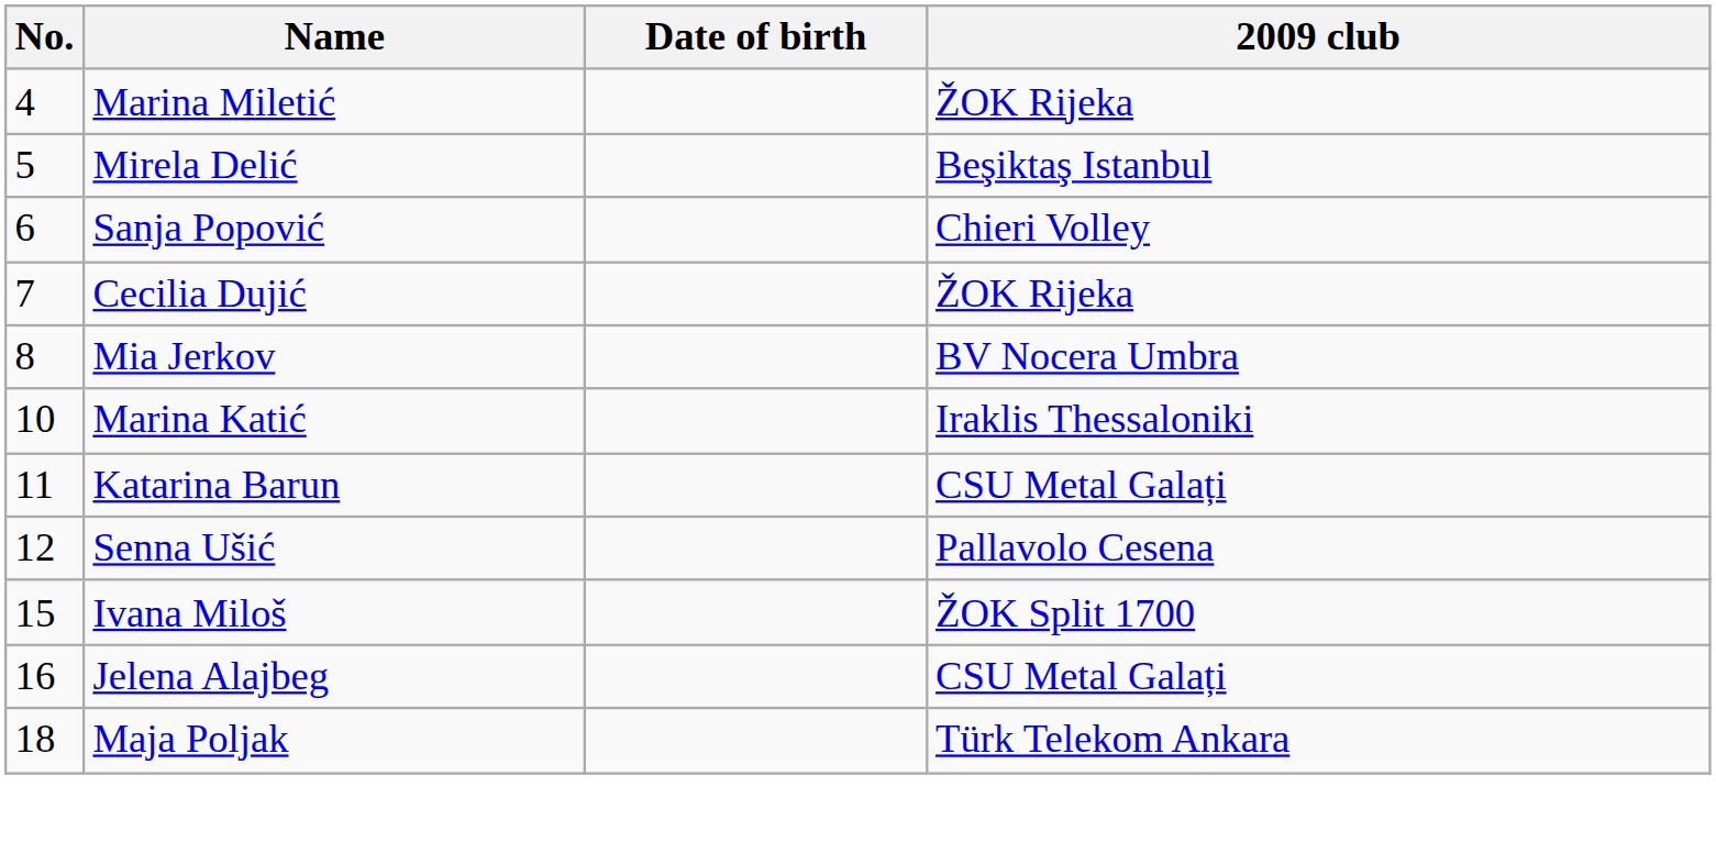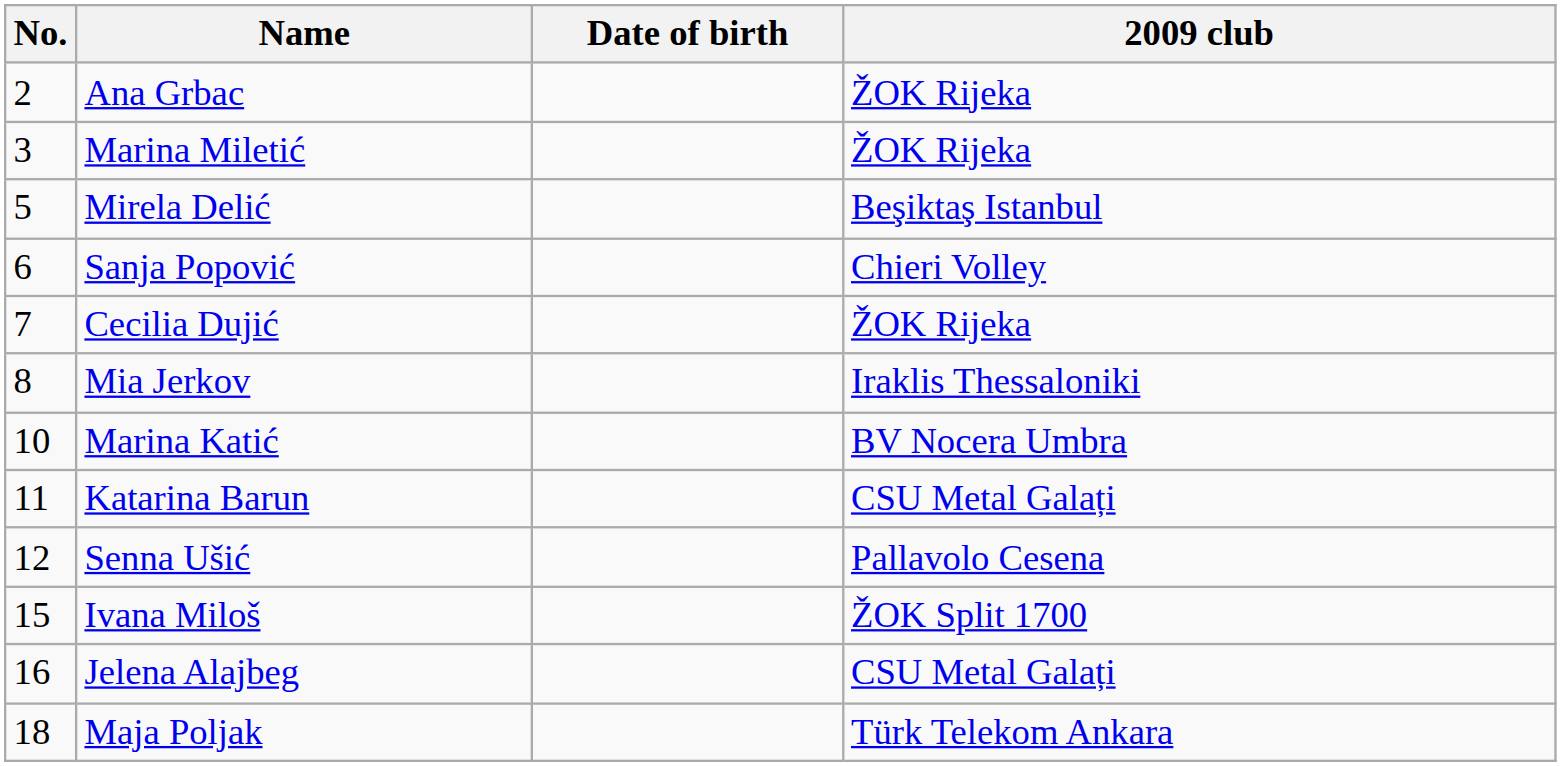+ row: 2 | Ana Grbac | ŽOK Rijeka
Marina Miletić | No.: 4 -> 3
Mia Jerkov | 2009 club: BV Nocera Umbra -> Iraklis Thessaloniki
Marina Katić | 2009 club: Iraklis Thessaloniki -> BV Nocera Umbra
